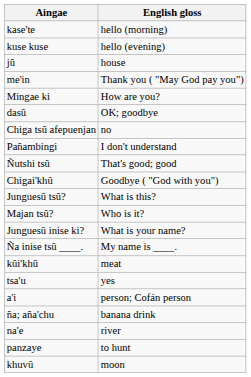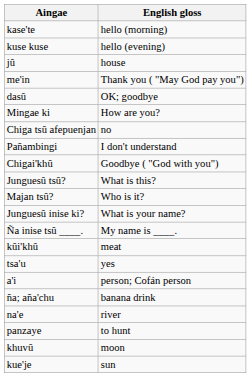rows swapped: dasû <-> Mingae ki
- row: Ñutshi tsû | That's good; good
+ row: kue'je | sun
